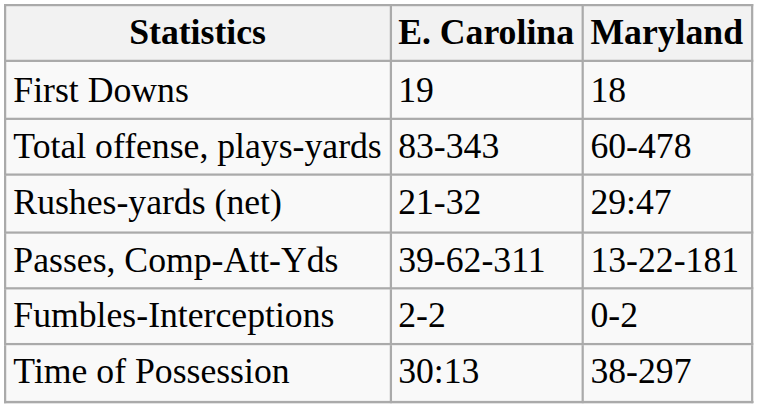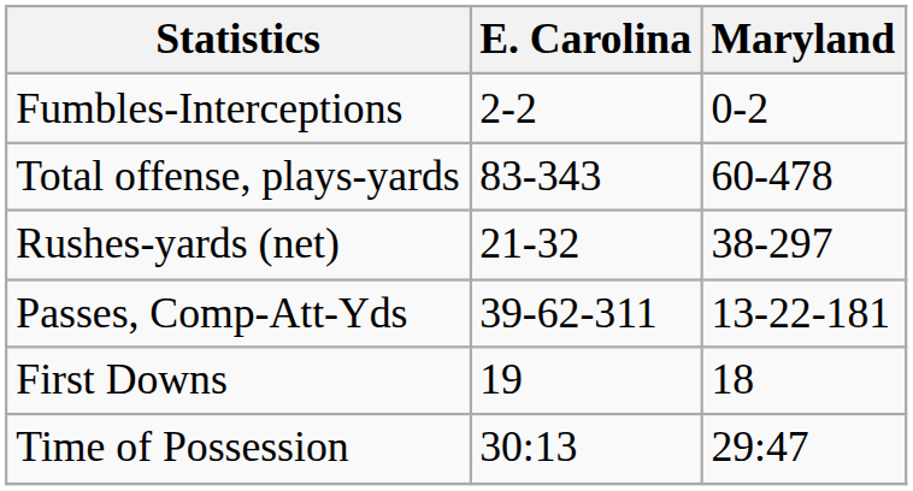rows swapped: First Downs <-> Fumbles-Interceptions
Rushes-yards (net) | Maryland: 29:47 -> 38-297
Time of Possession | Maryland: 38-297 -> 29:47
